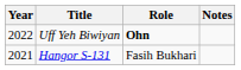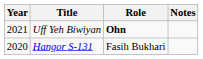Uff Yeh Biwiyan | Year: 2022 -> 2021
Hangor S-131 | Year: 2021 -> 2020
